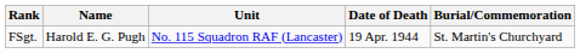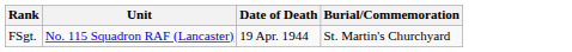- column: Name | Harold E. G. Pugh
